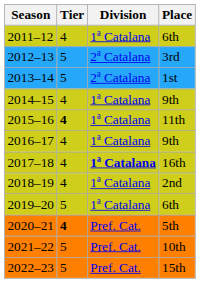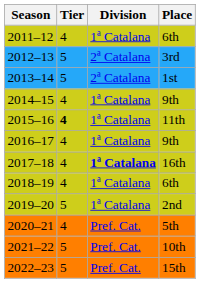2018–19 | Place: 2nd -> 6th
2019–20 | Place: 6th -> 2nd
2020–21 | Tier: bold -> normal
